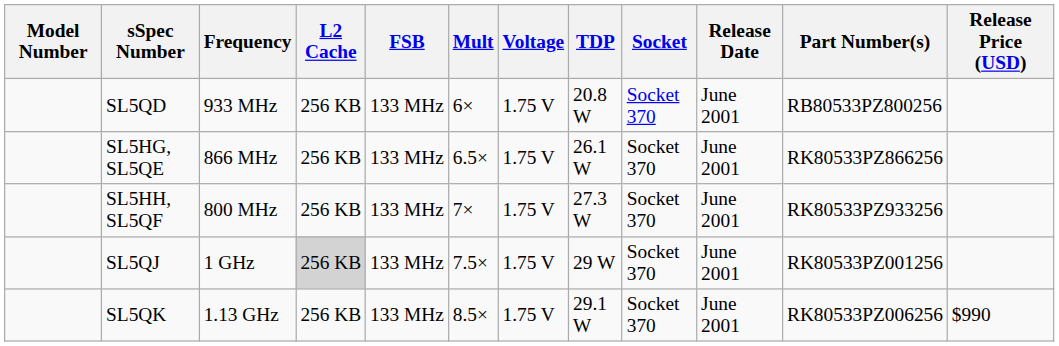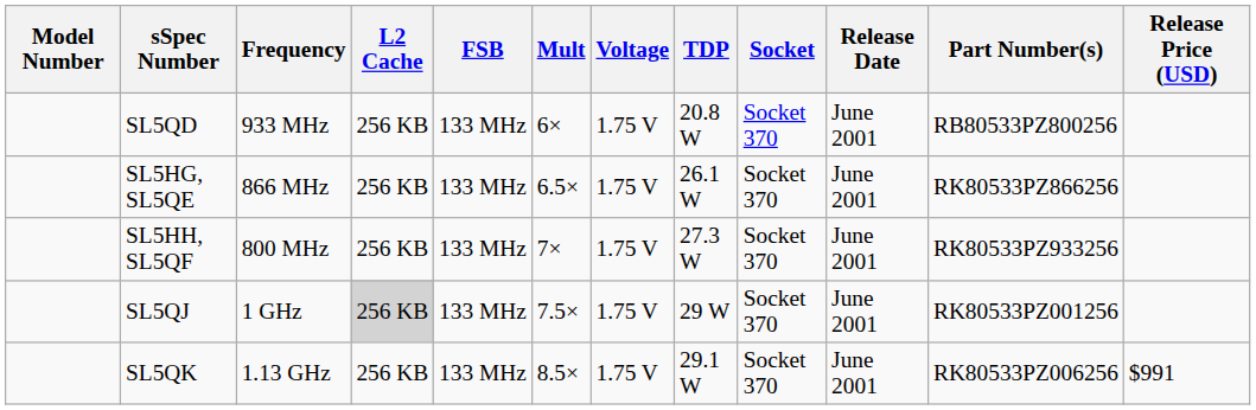SL5QK | Release Price (USD): $990 -> $991
